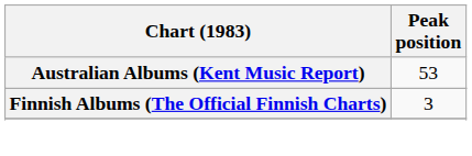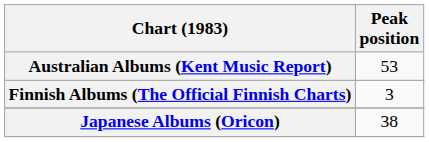+ row: Japanese Albums (Oricon) | 38
